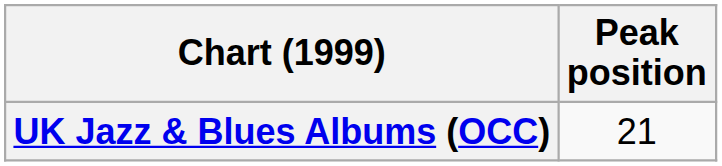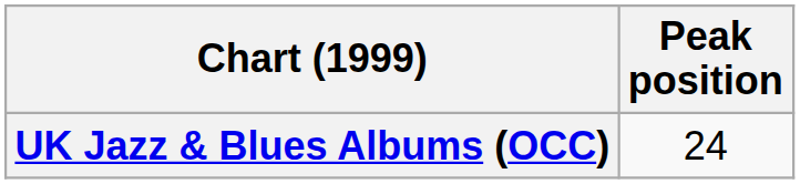UK Jazz & Blues Albums (OCC) | Peak position: 21 -> 24
